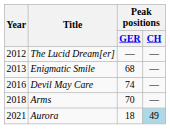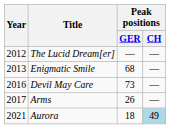Devil May Care | Peak positions / GER: 74 -> 73
Arms | Year: 2018 -> 2017
Arms | Peak positions / GER: 70 -> 26
